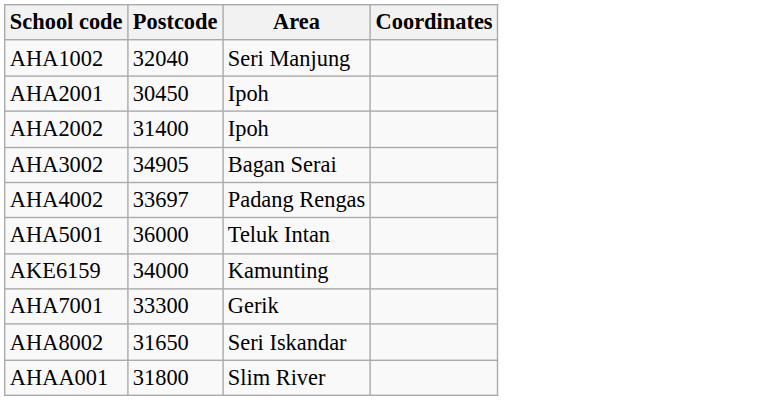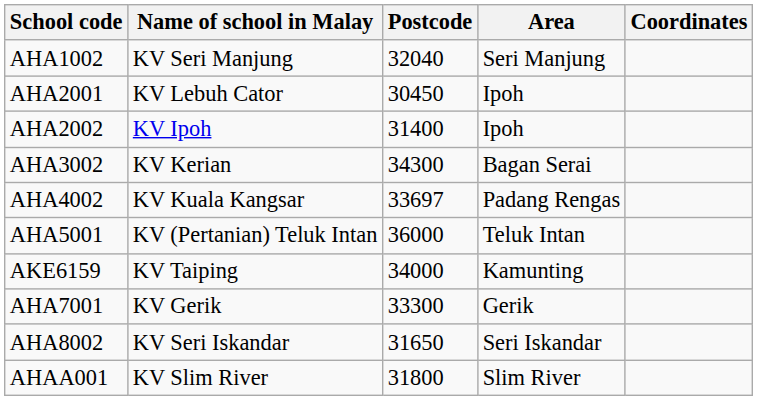+ column: Name of school in Malay | KV Seri Manjung | KV Lebuh Cator | KV Ipoh | KV Kerian | KV Kuala Kangsar | KV (Pertanian) Teluk Intan | KV Taiping | KV Gerik | KV Seri Iskandar | KV Slim River
AHA3002 | Postcode: 34905 -> 34300
